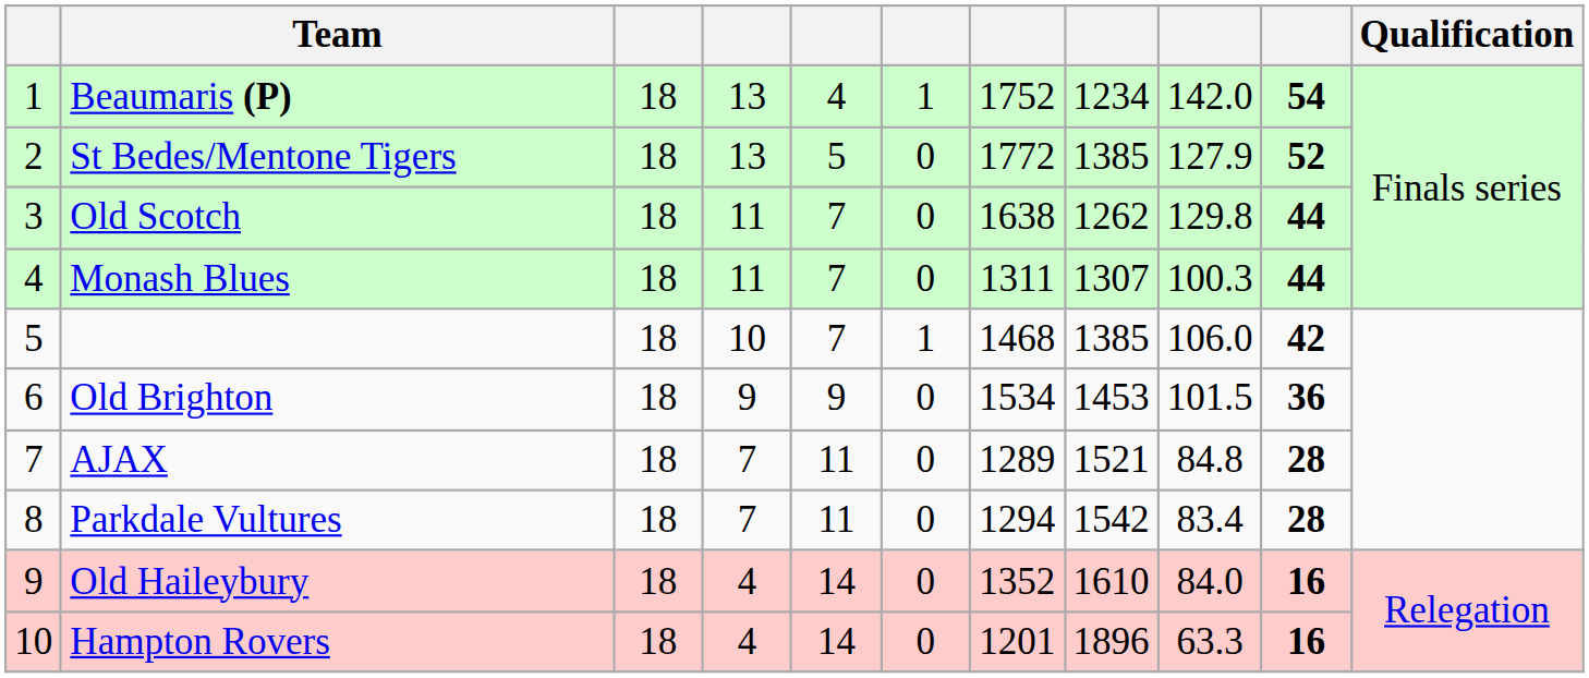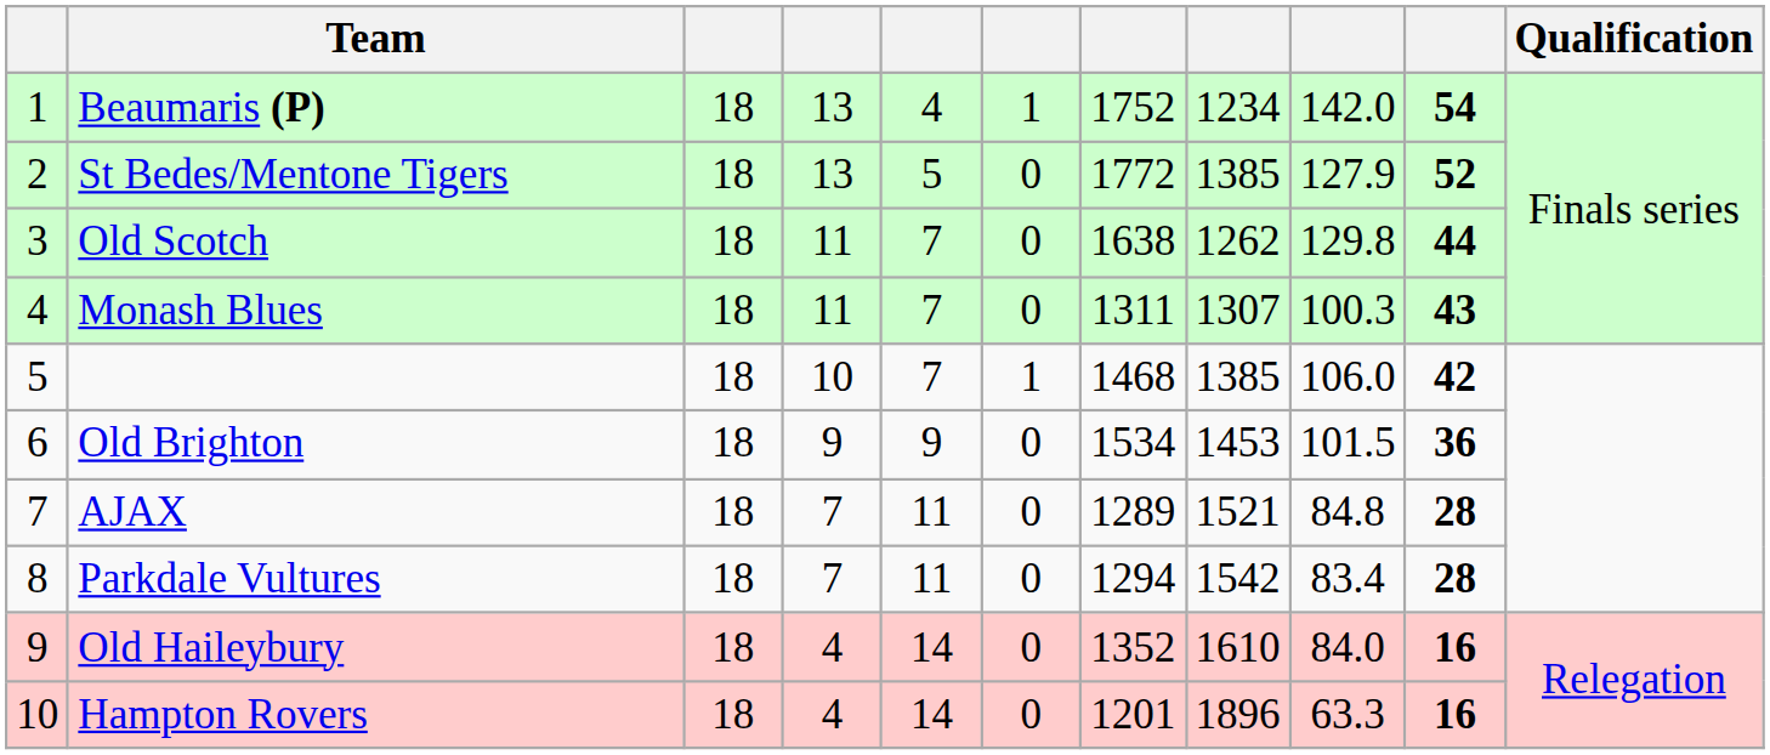Monash Blues | column 10: 44 -> 43
